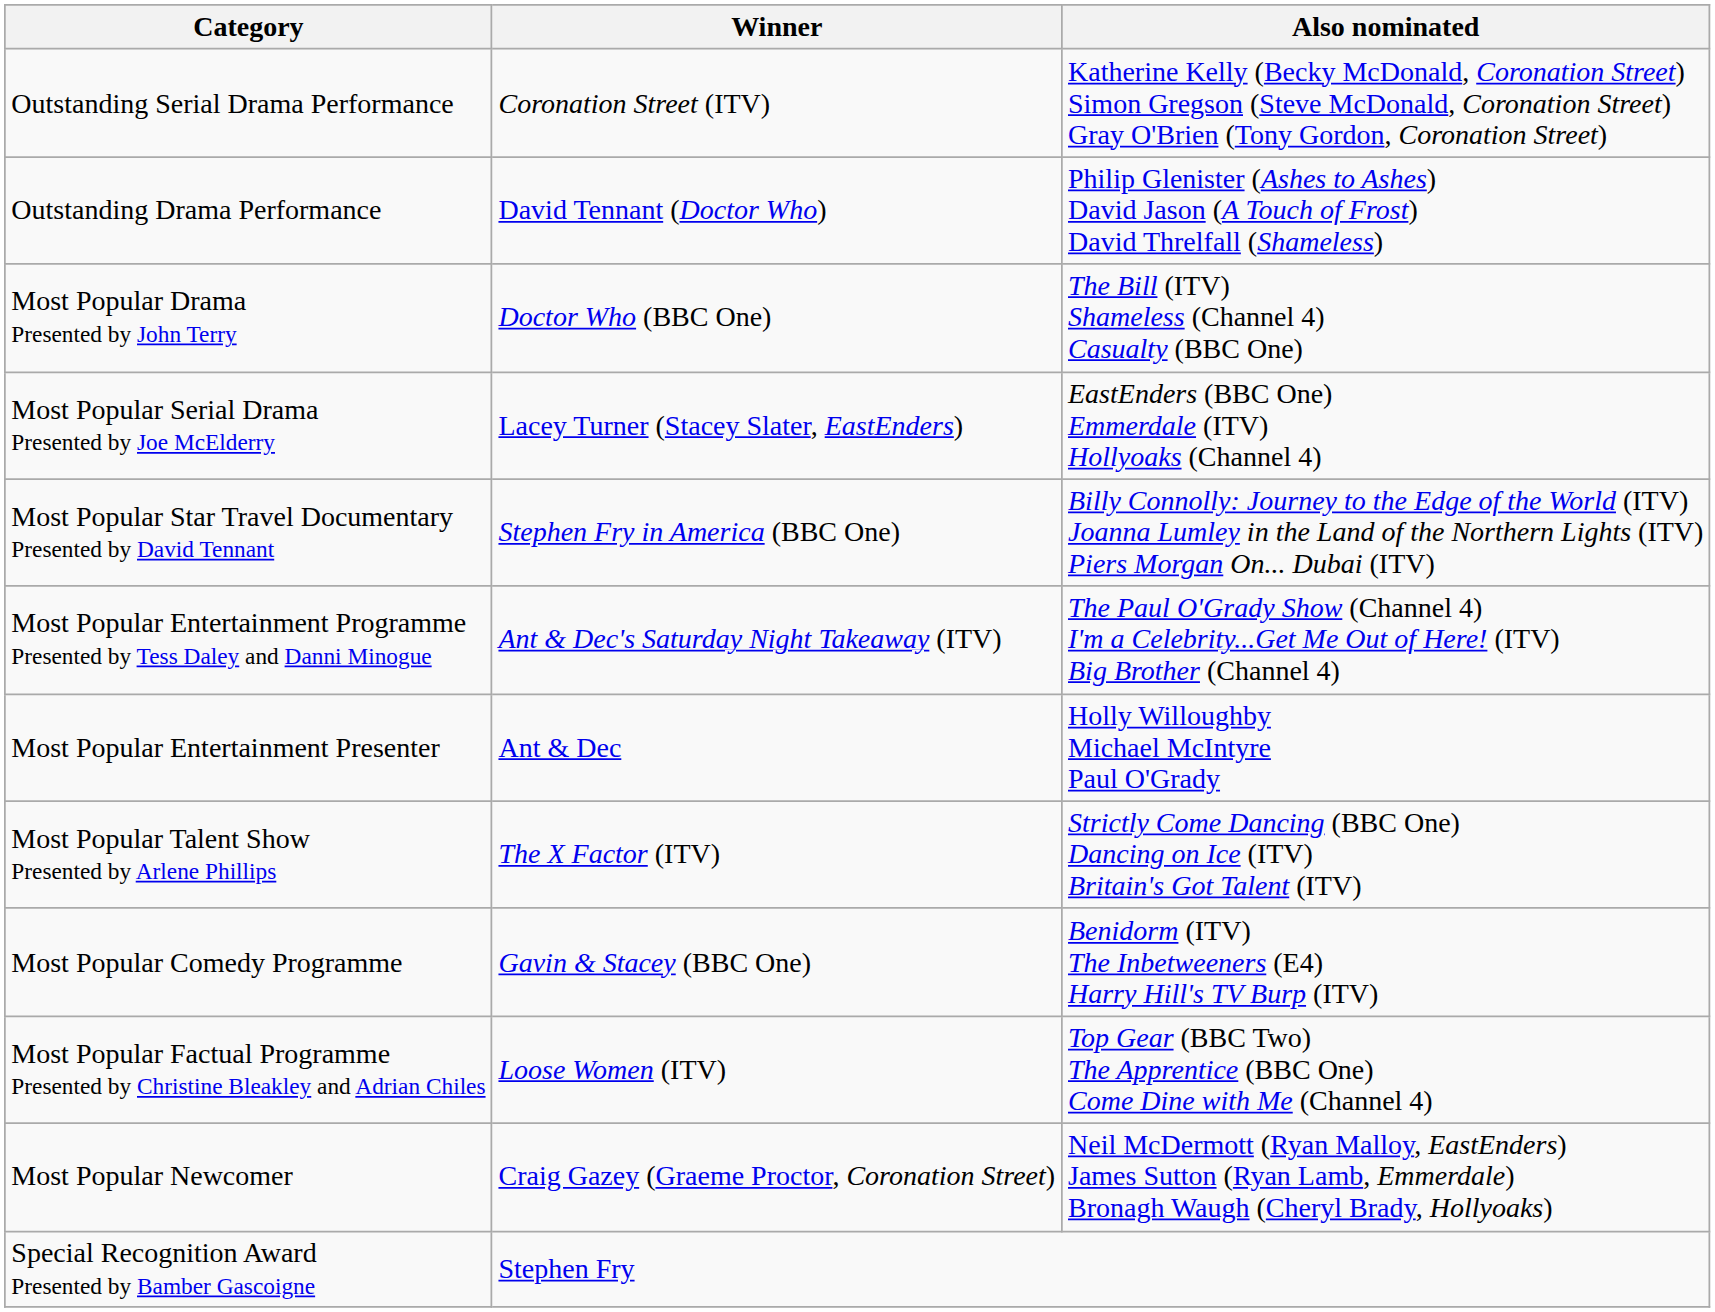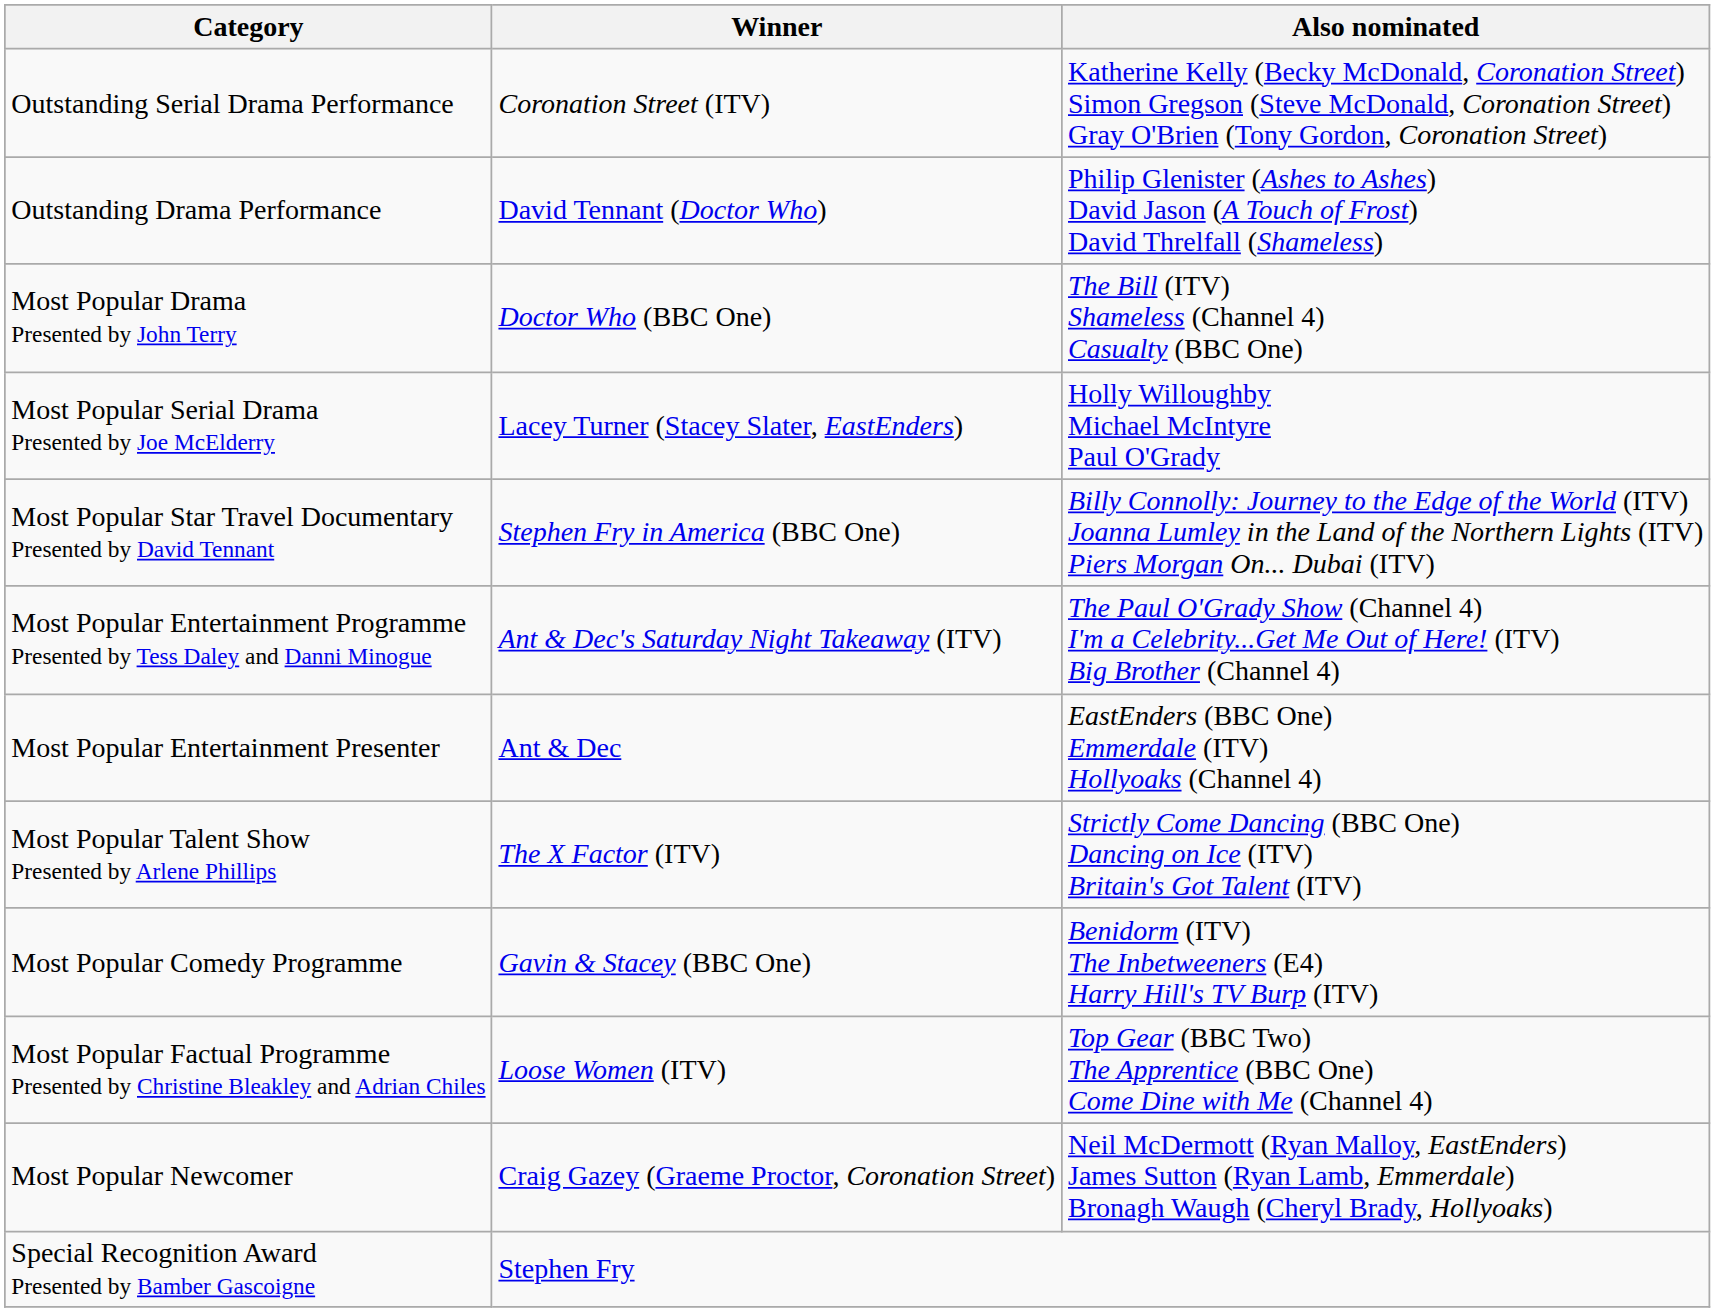Most Popular Serial Drama Presented by Joe McElderry | Also nominated: EastEnders (BBC One) Emmerdale (ITV) Hollyoaks (Channel 4) -> Holly Willoughby Michael McIntyre Paul O'Grady
Most Popular Entertainment Presenter | Also nominated: Holly Willoughby Michael McIntyre Paul O'Grady -> EastEnders (BBC One) Emmerdale (ITV) Hollyoaks (Channel 4)
